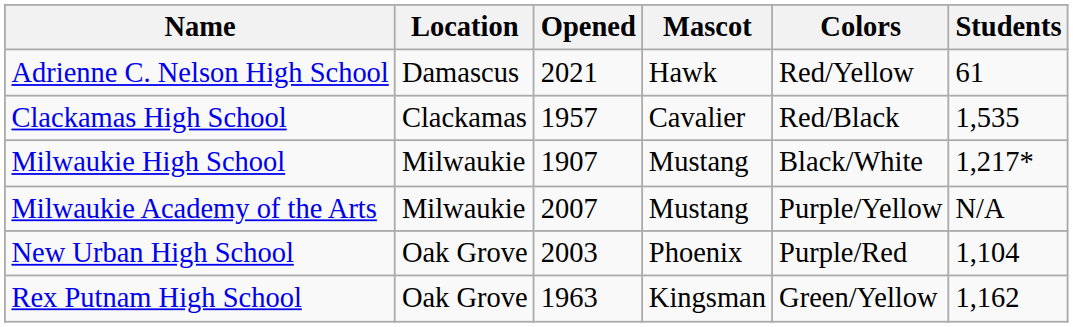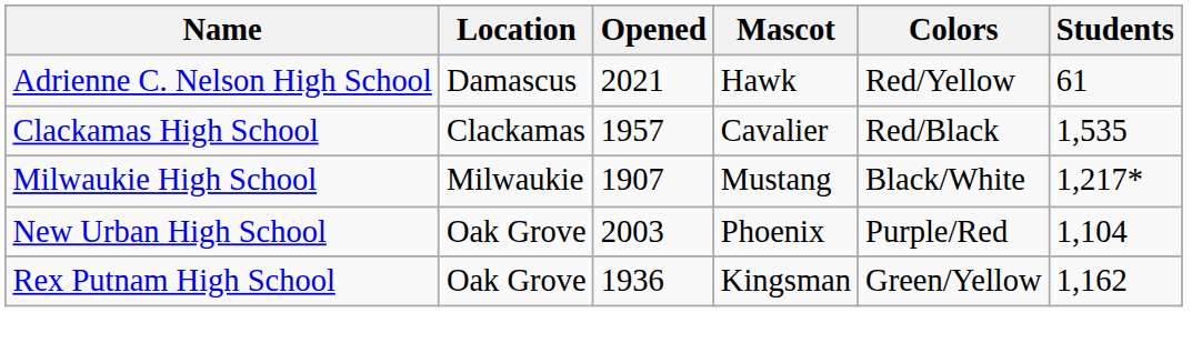- row: Milwaukie Academy of the Arts | Milwaukie | 2007 | Mustang | Purple/Yellow | N/A
Rex Putnam High School | Opened: 1963 -> 1936
